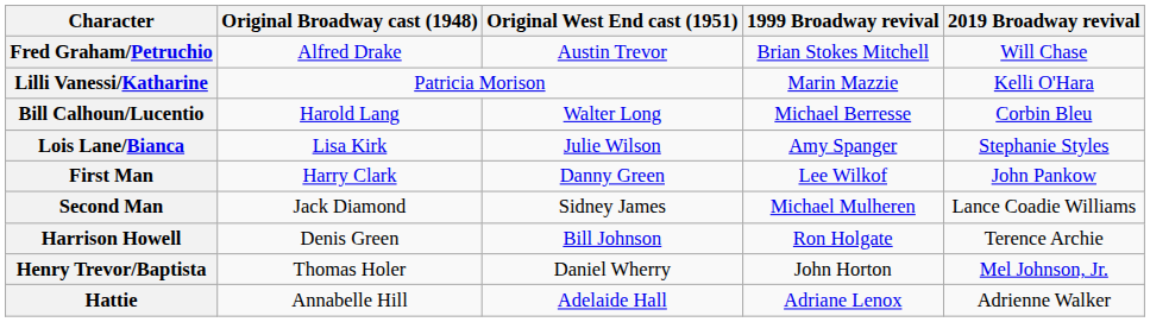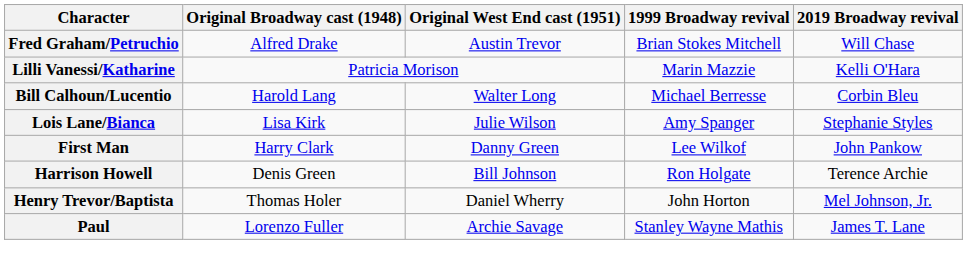- row: Second Man | Jack Diamond | Sidney James | Michael Mulheren | Lance Coadie Williams
- row: Hattie | Annabelle Hill | Adelaide Hall | Adriane Lenox | Adrienne Walker
+ row: Paul | Lorenzo Fuller | Archie Savage | Stanley Wayne Mathis | James T. Lane
